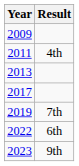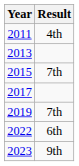- row: 2009
+ row: 2015 | 7th
